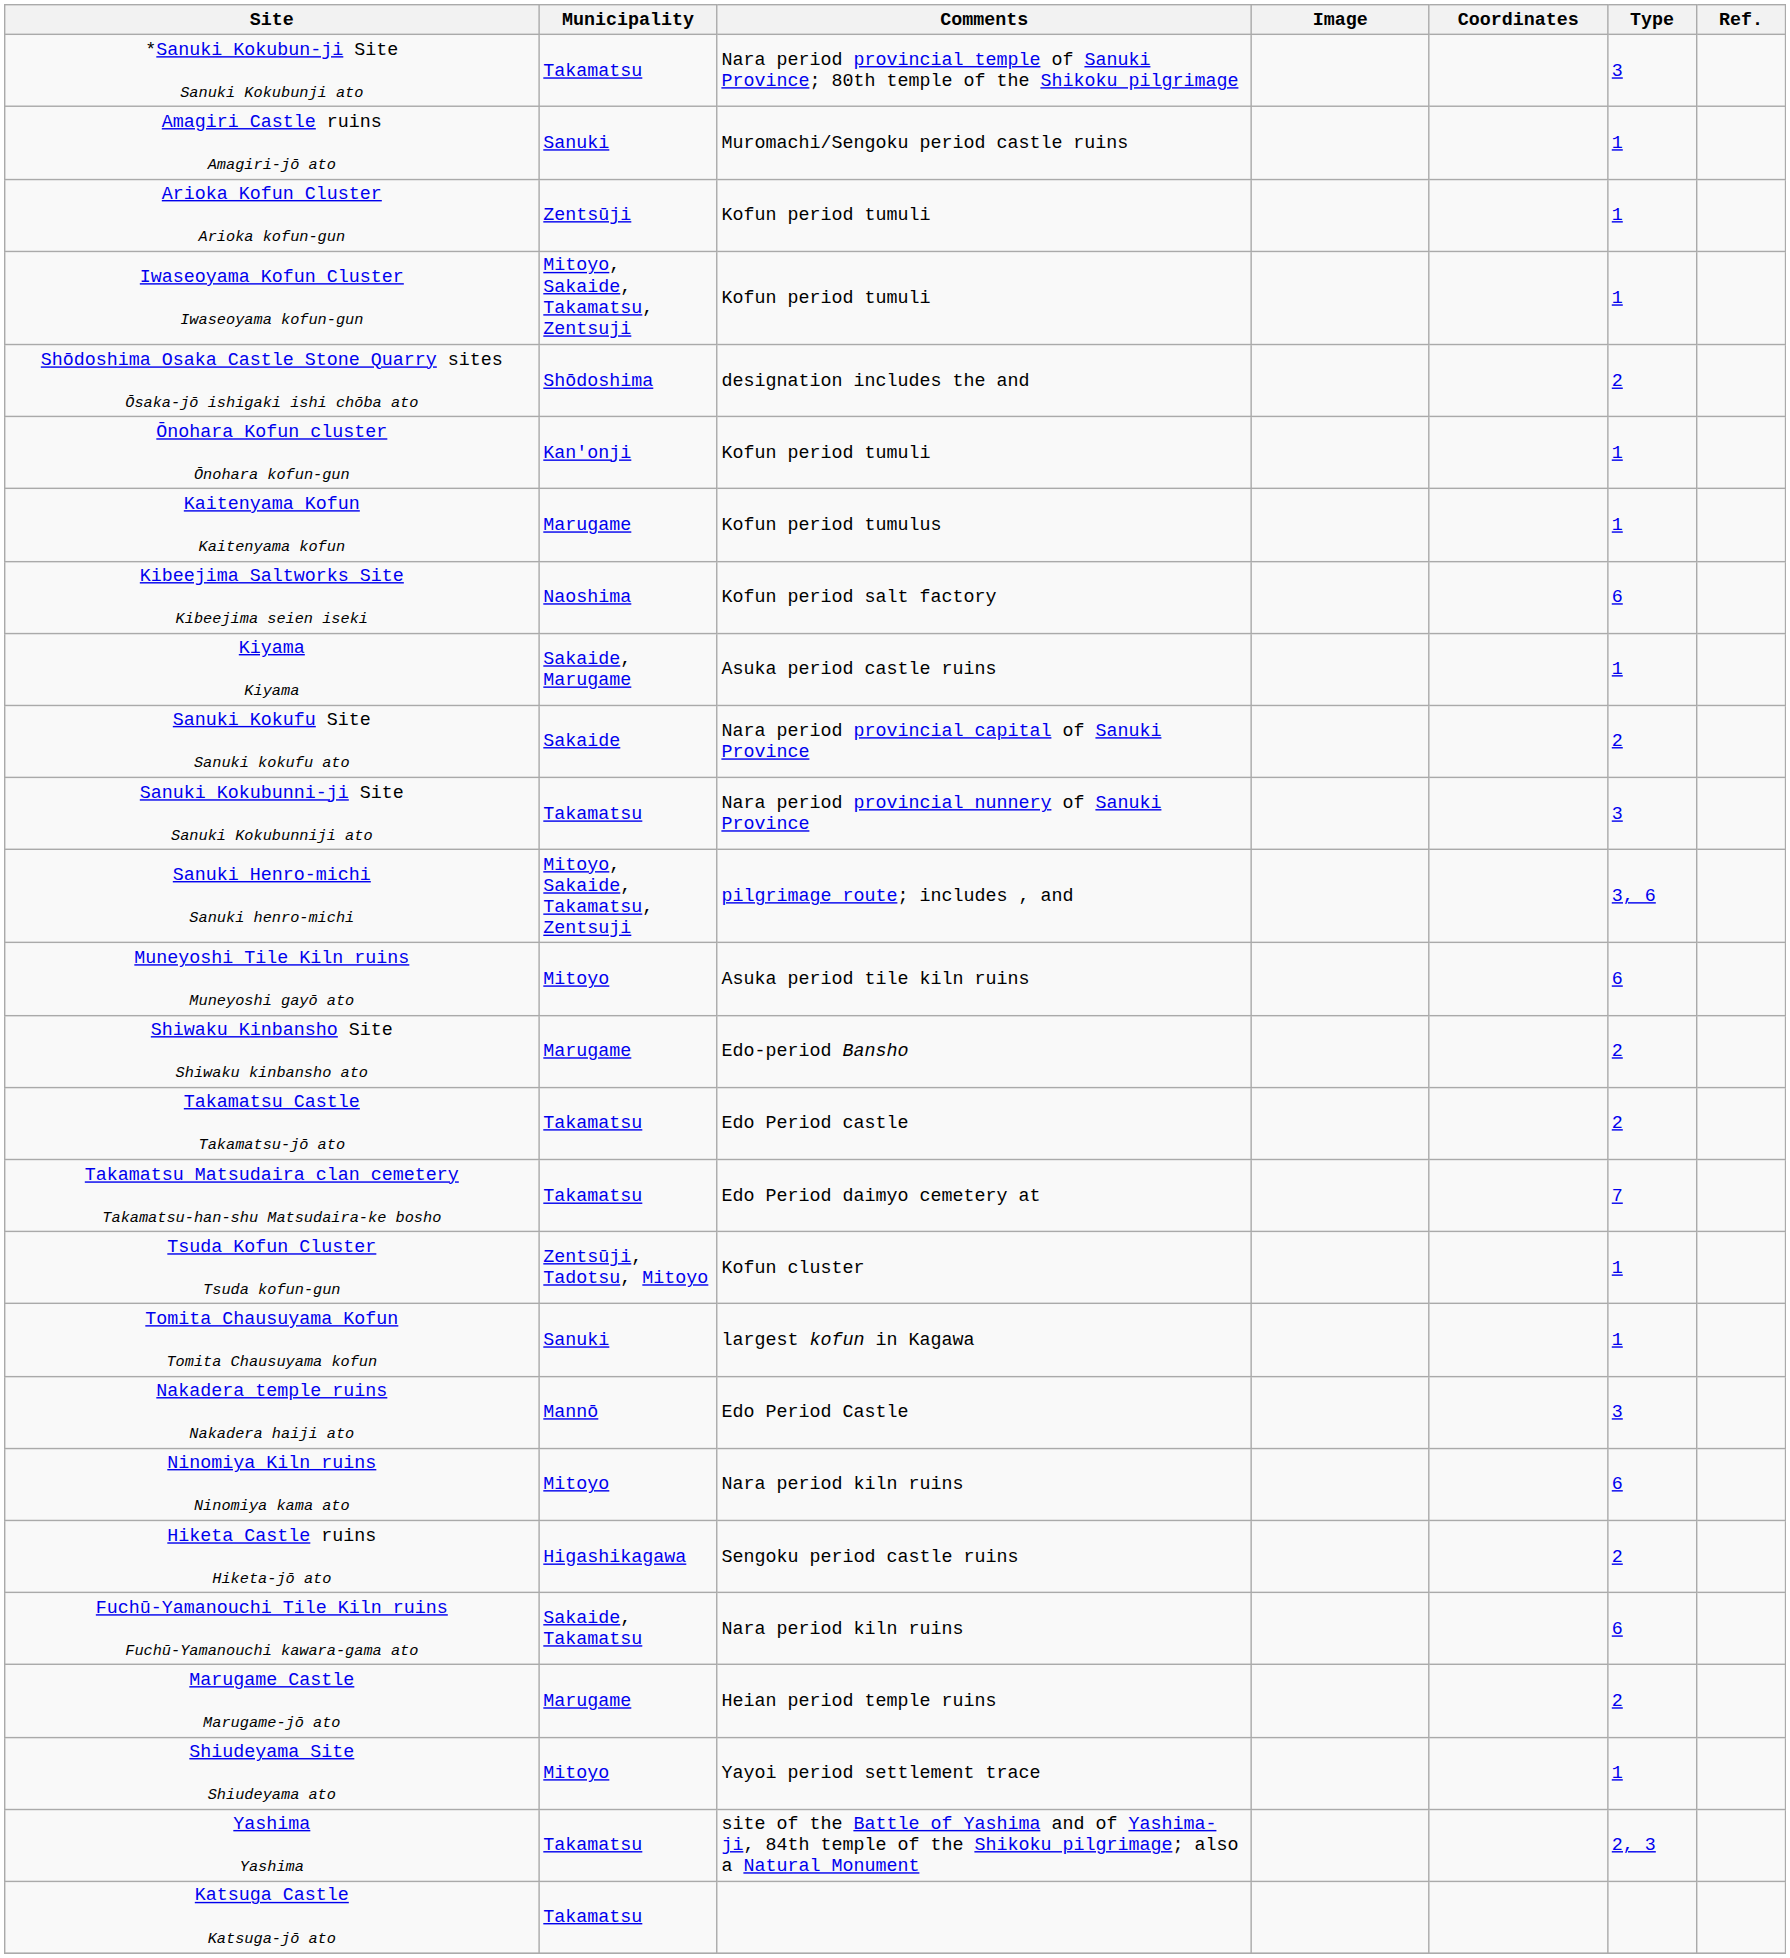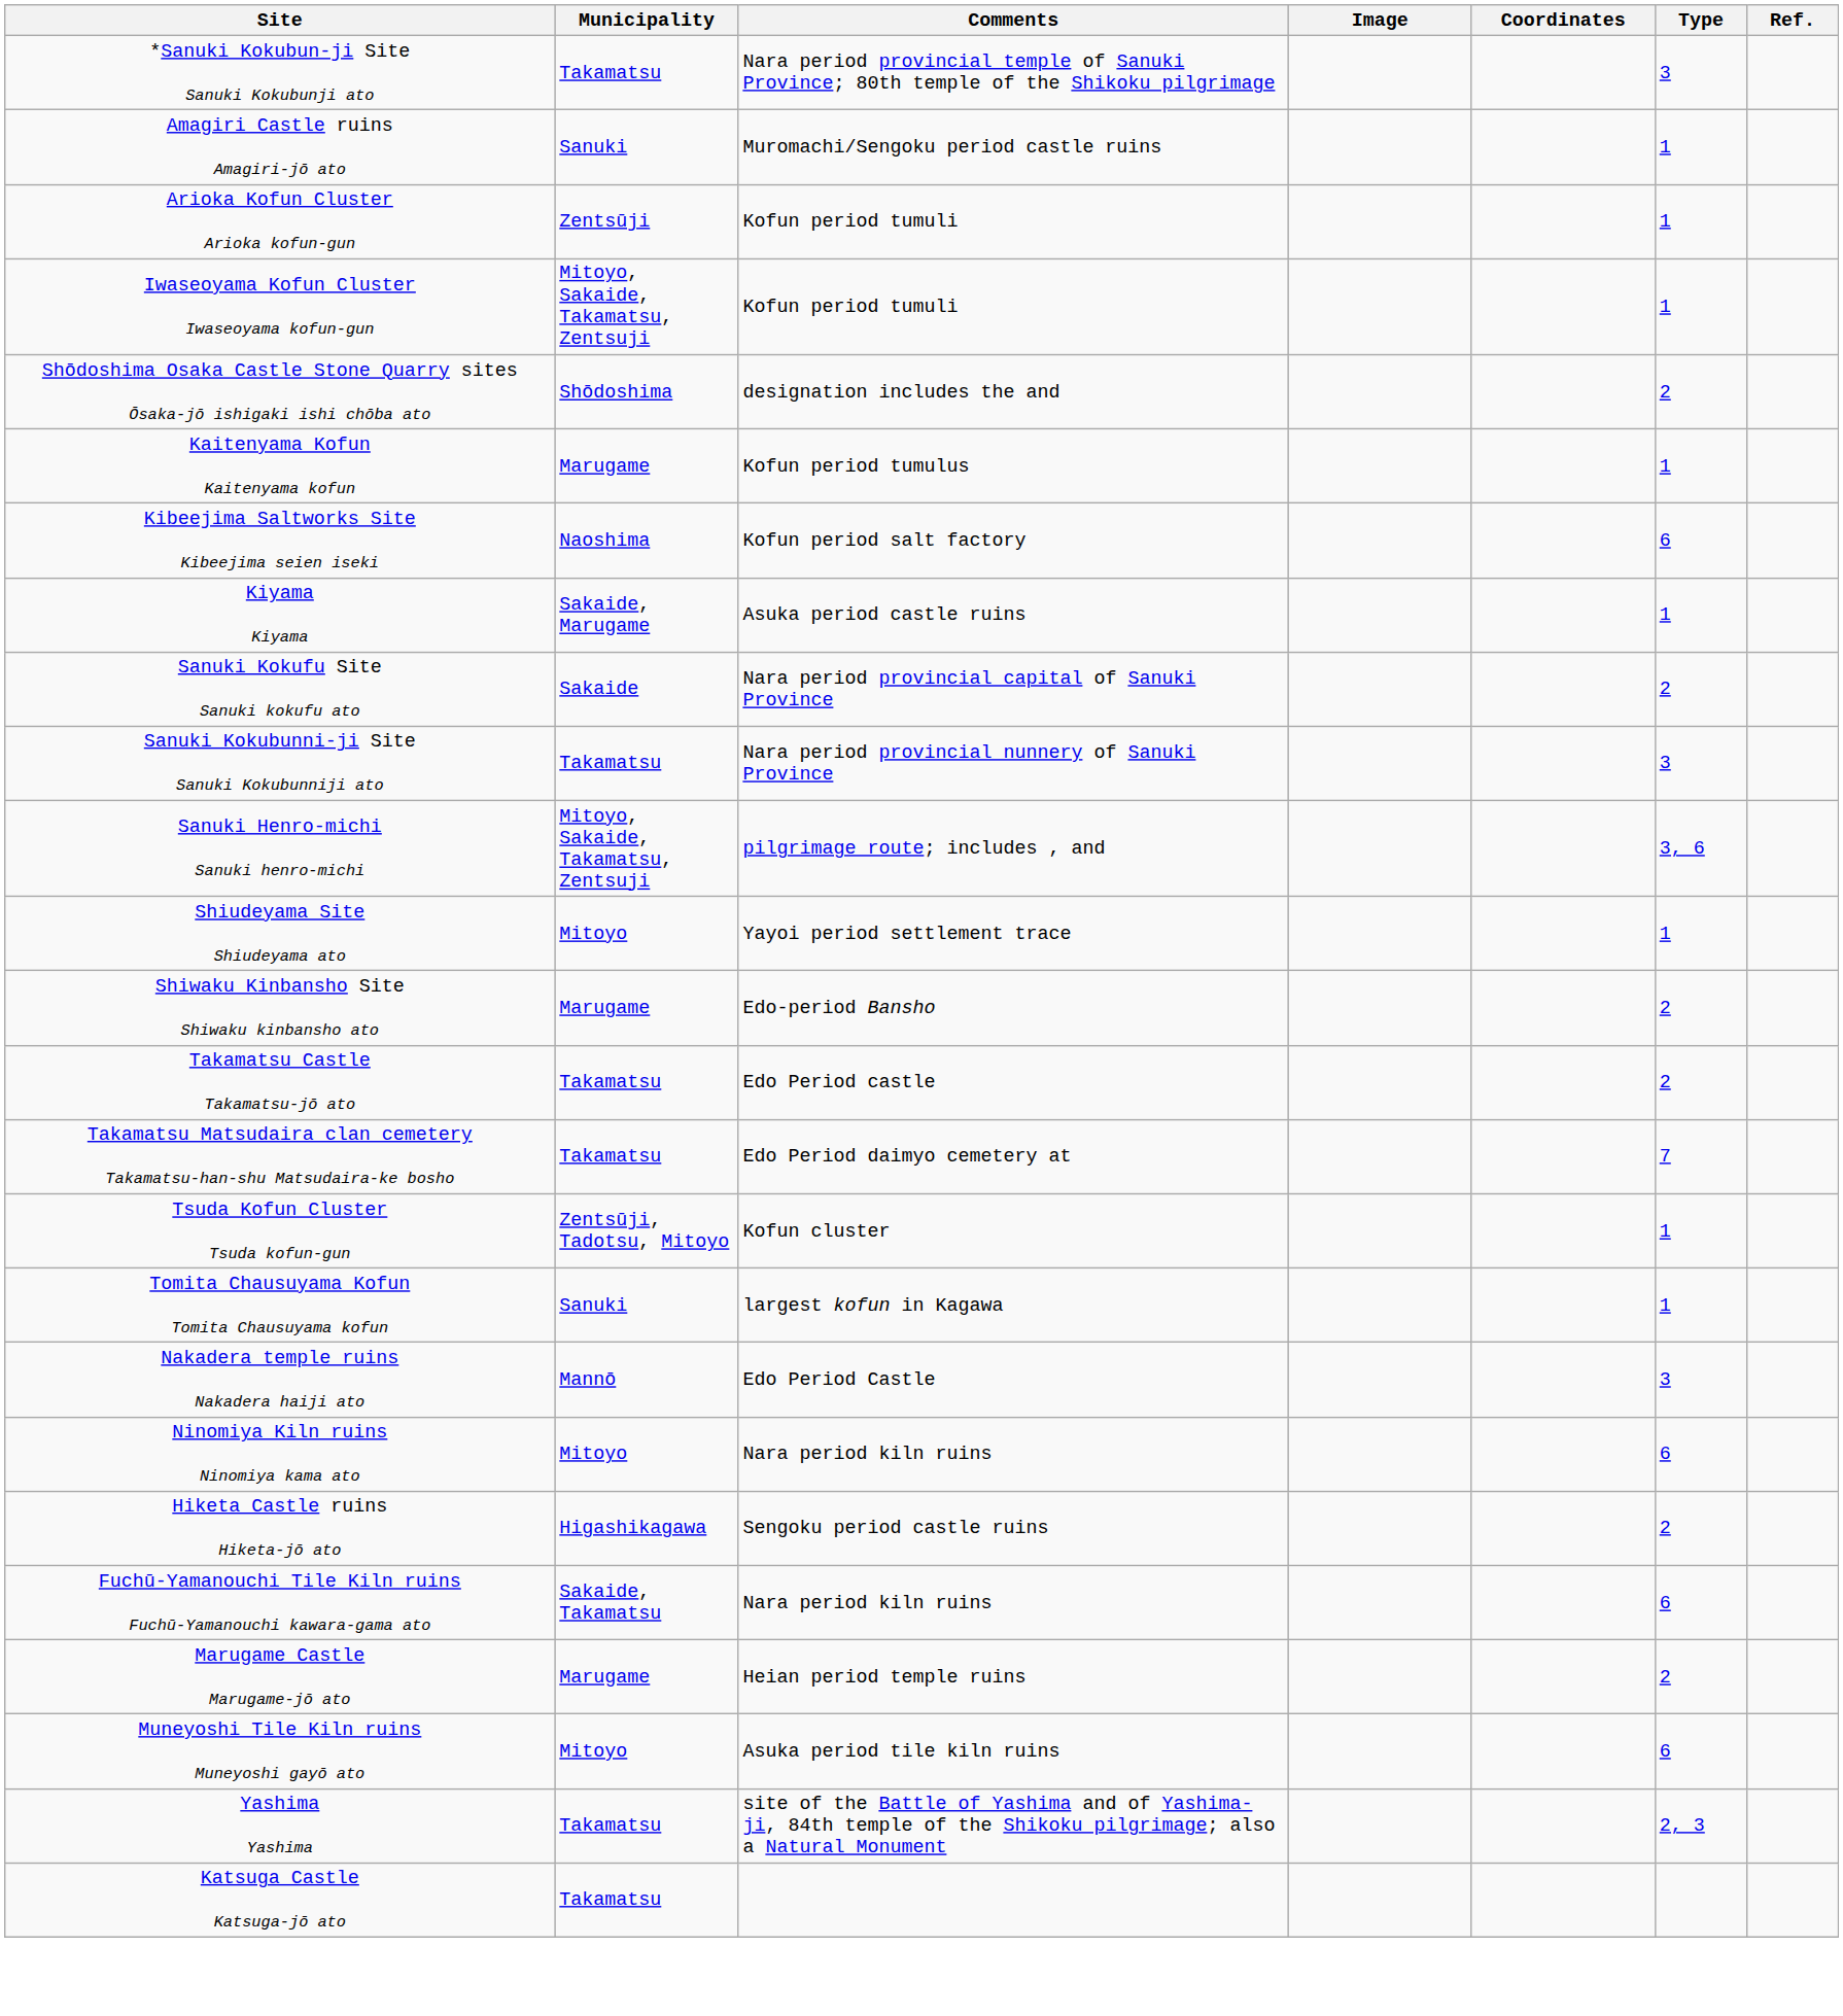- row: Ōnohara Kofun cluster Ōnohara kofun-gun | Kan'onji | Kofun period tumuli | 1
rows swapped: Shiudeyama Site Shiudeyama ato <-> Muneyoshi Tile Kiln ruins Muneyoshi gayō ato
